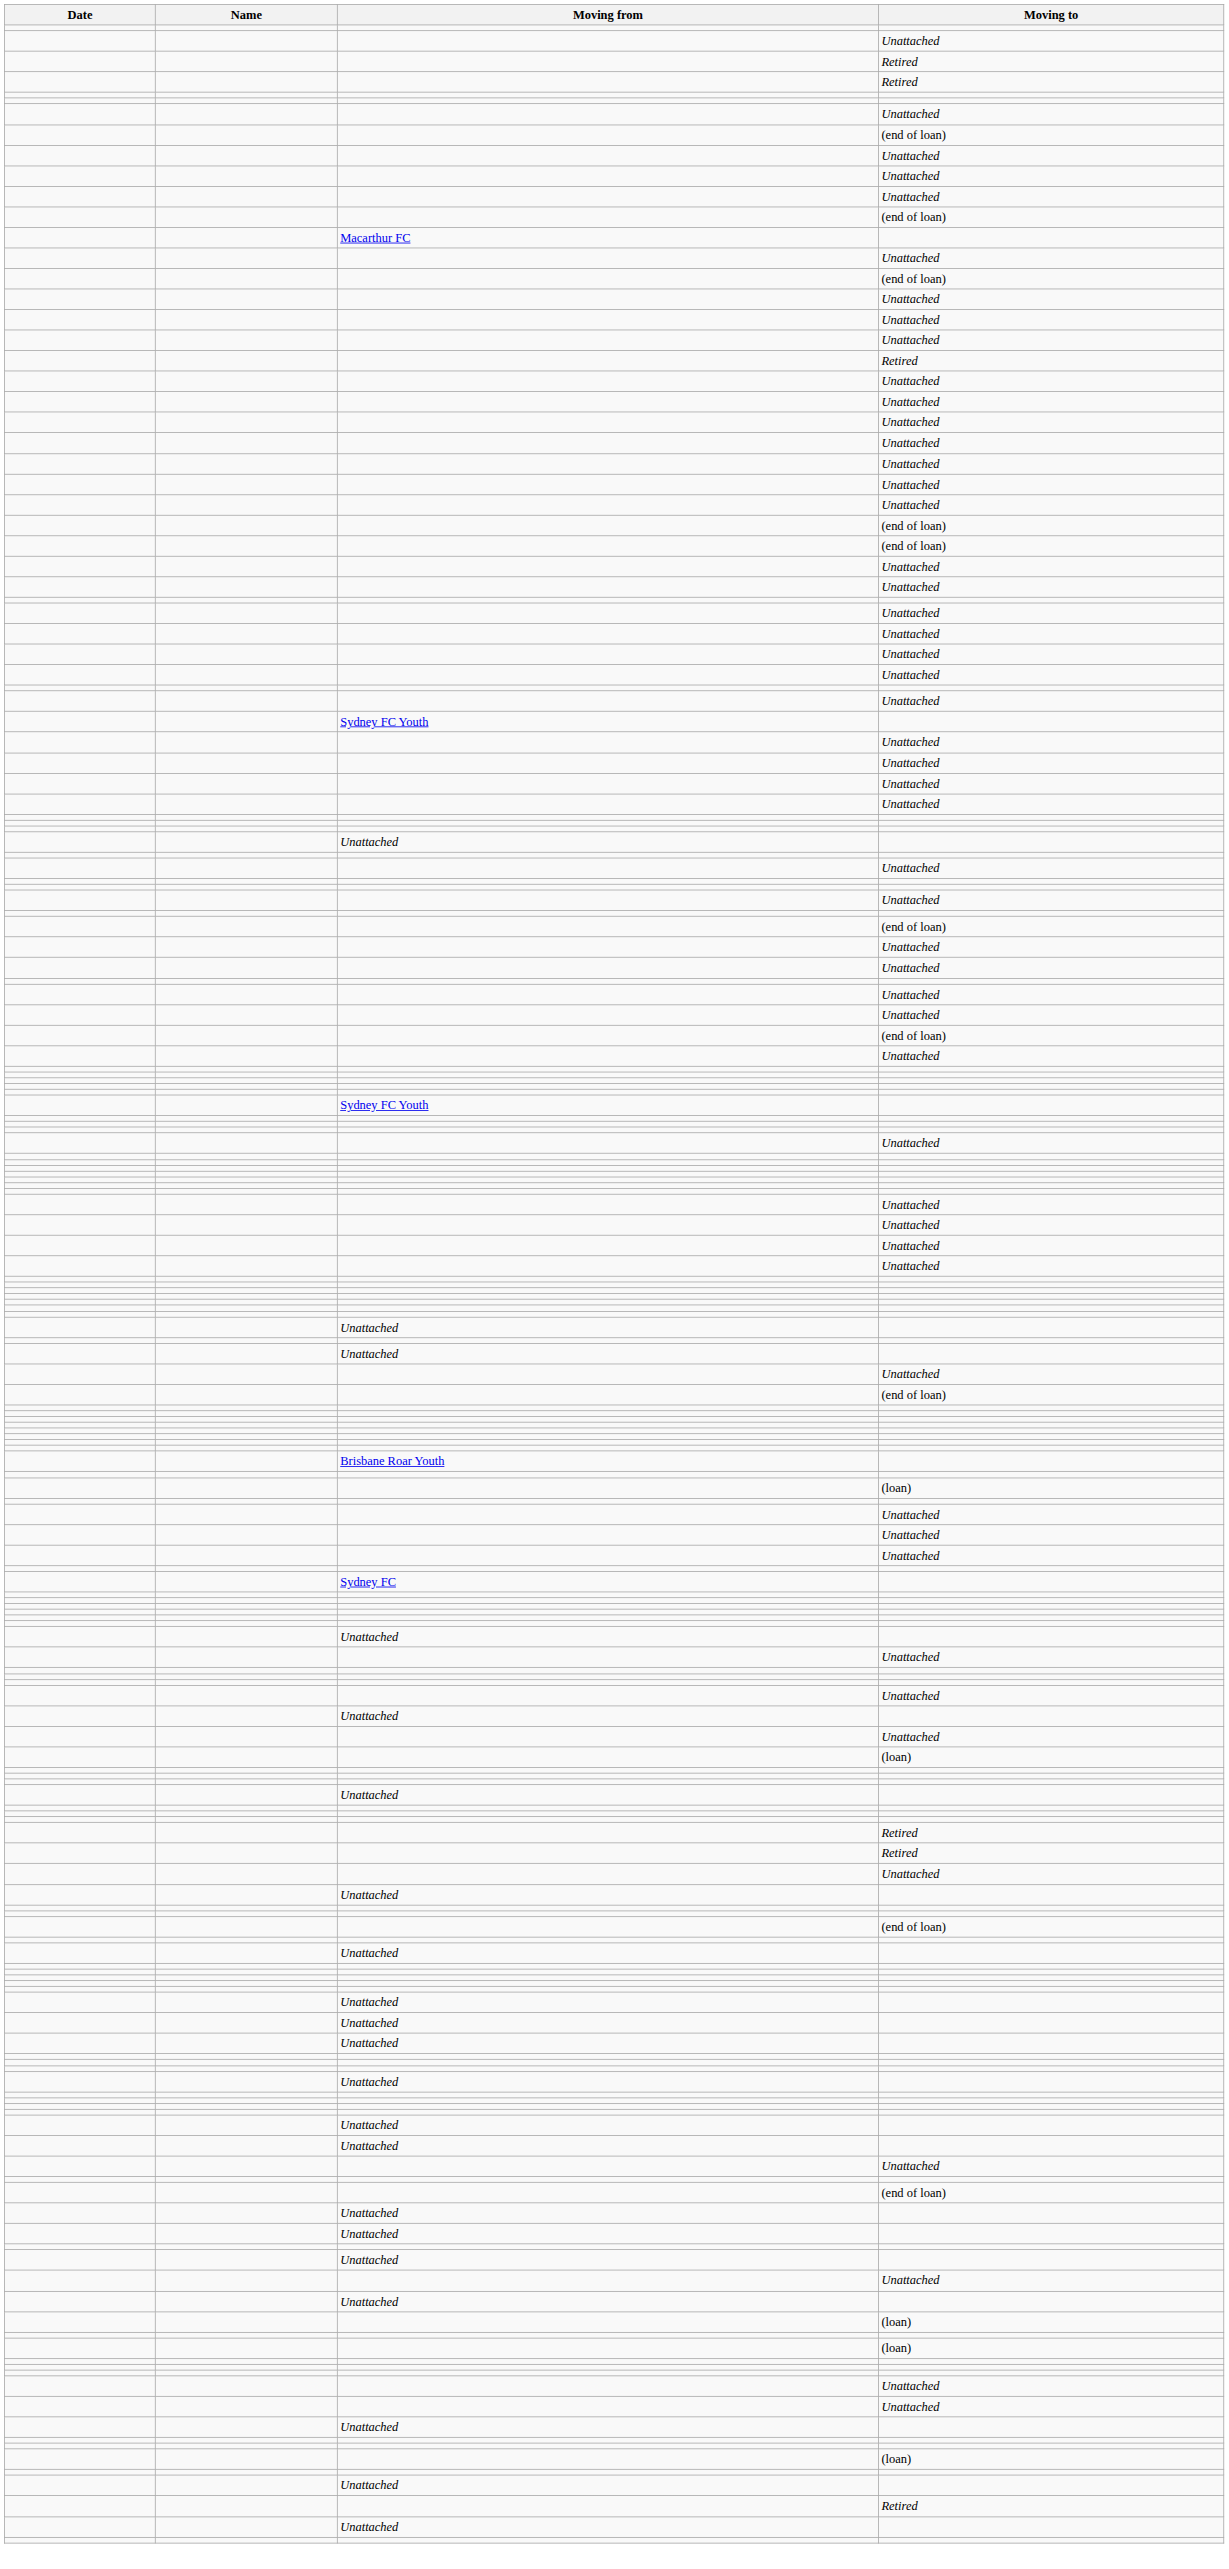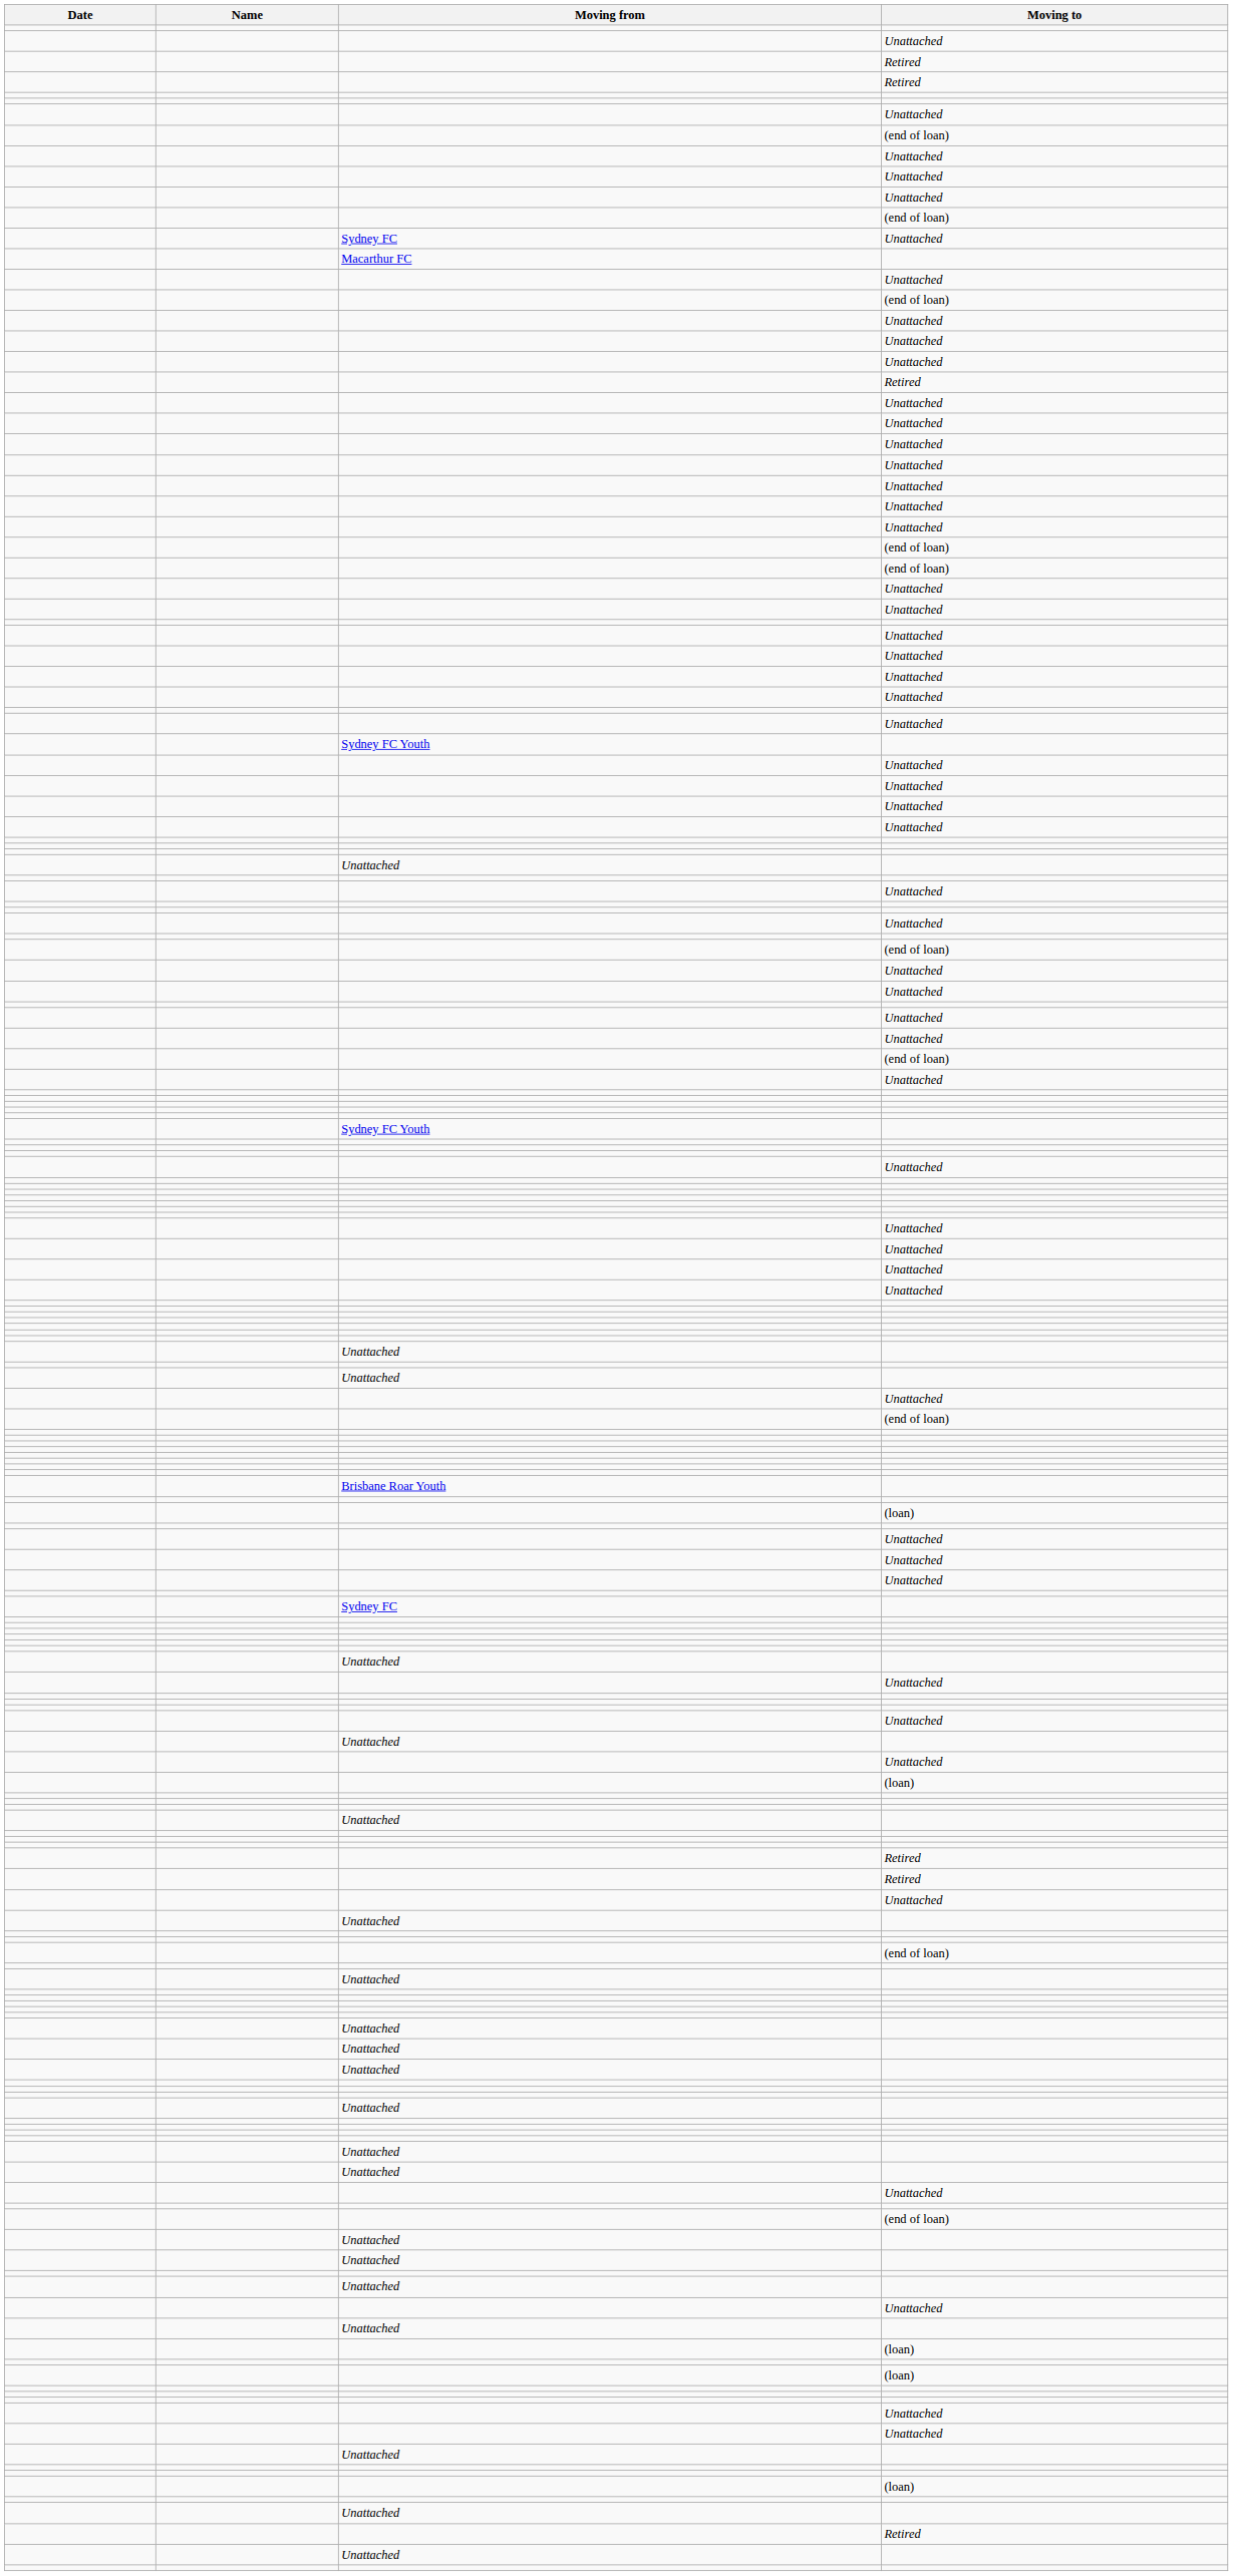+ row: Sydney FC | Unattached
